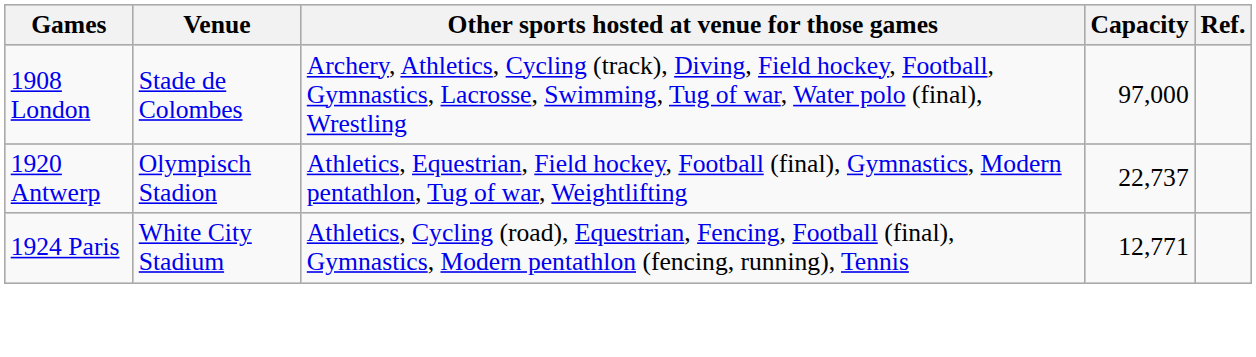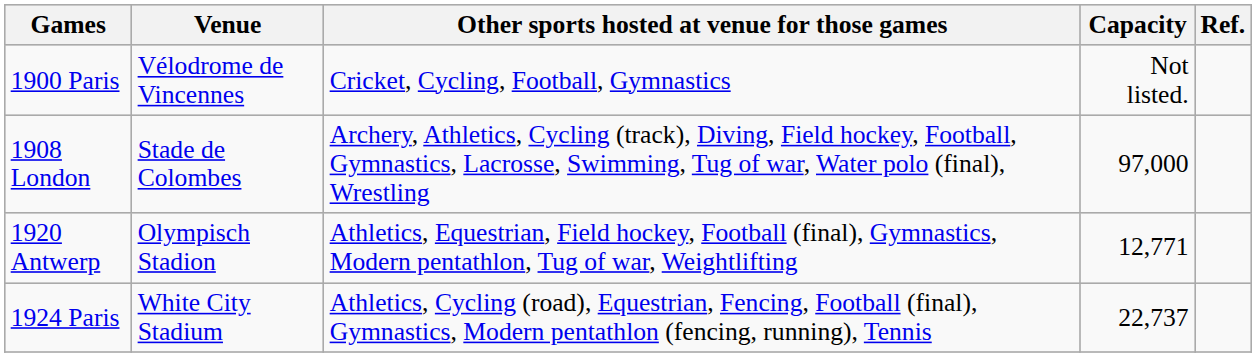+ row: 1900 Paris | Vélodrome de Vincennes | Cricket, Cycling, Football, Gymnastics | Not listed.
1920 Antwerp | Capacity: 22,737 -> 12,771
1924 Paris | Capacity: 12,771 -> 22,737
